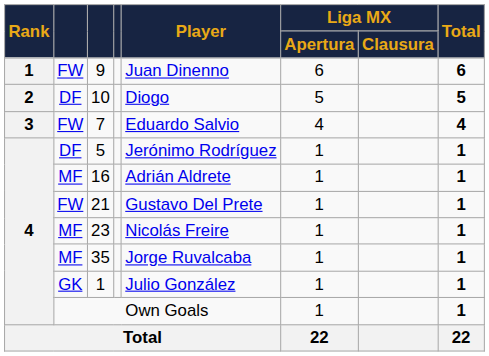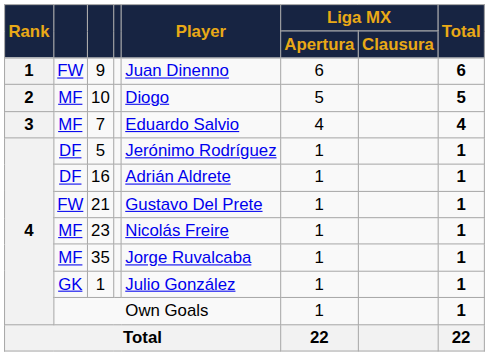10 | column 2: DF -> MF
7 | column 2: FW -> MF
16 | column 2: MF -> DF
